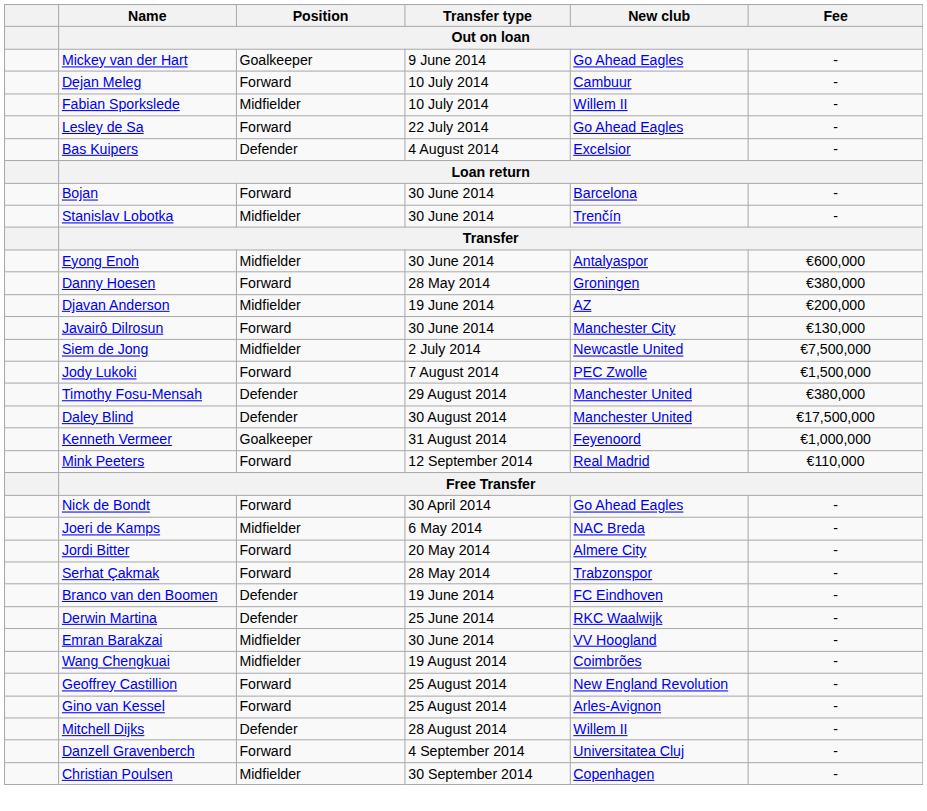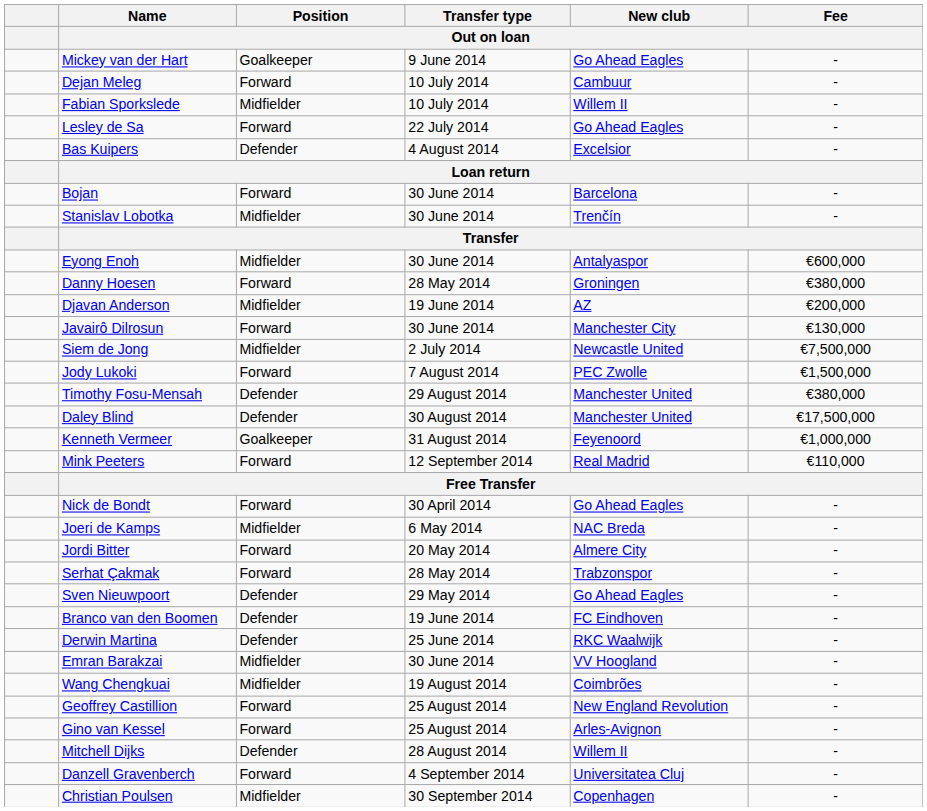+ row: Sven Nieuwpoort | Defender | 29 May 2014 | Go Ahead Eagles | -
